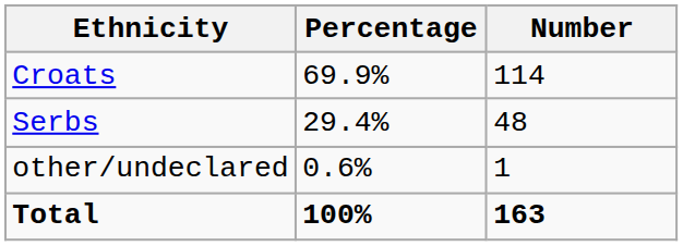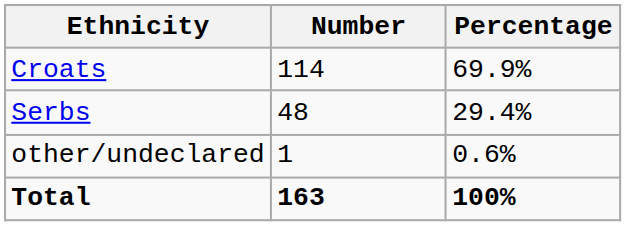columns swapped: Number <-> Percentage
